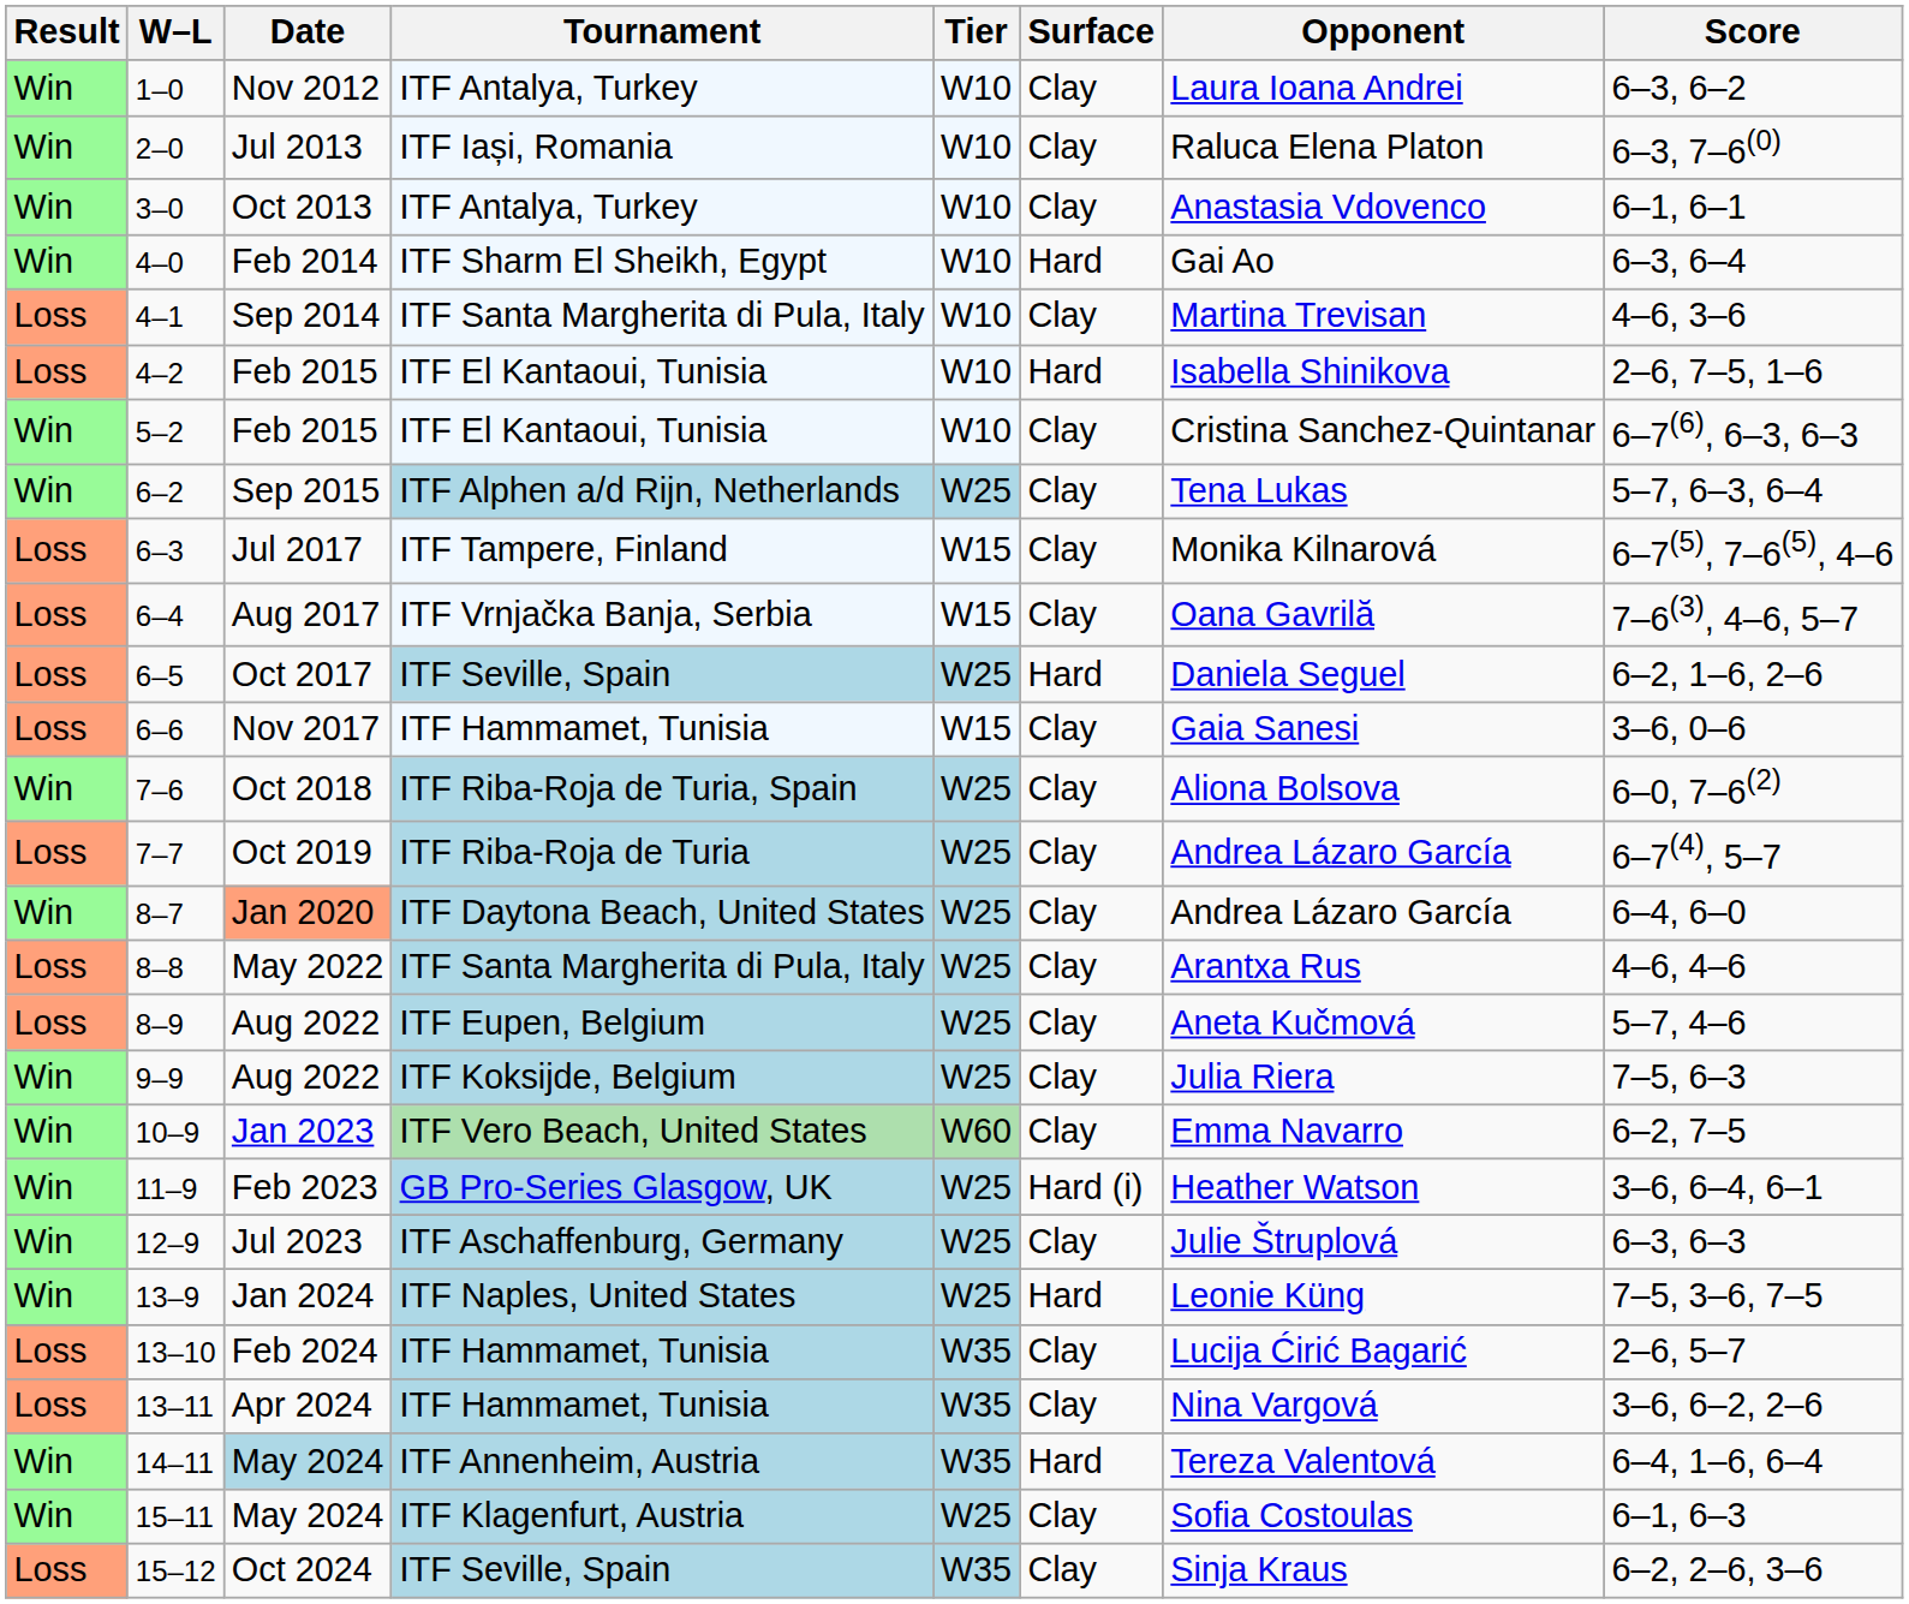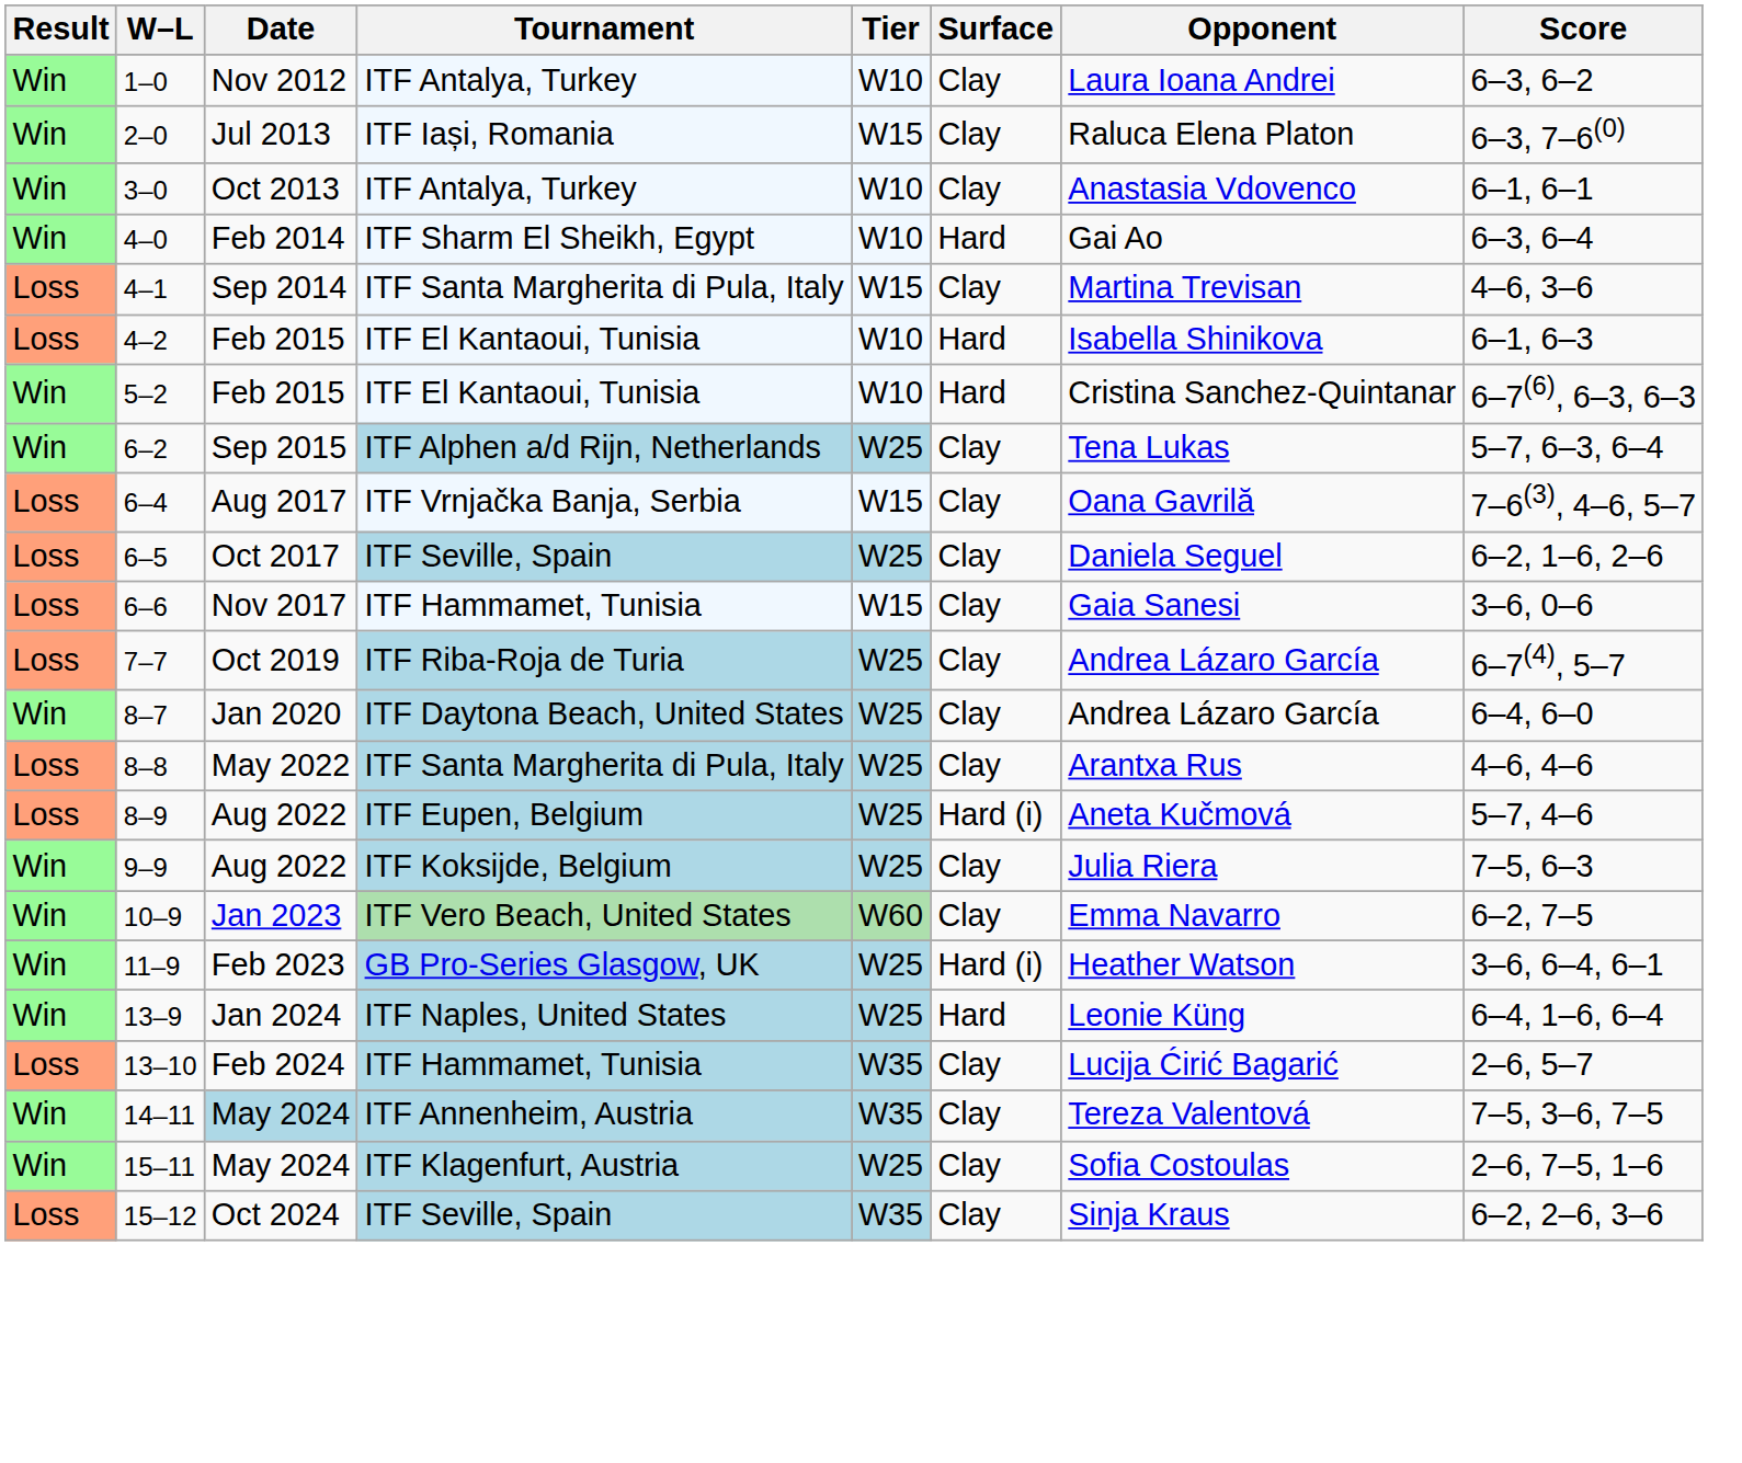2–0 | Tier: W10 -> W15
4–1 | Tier: W10 -> W15
4–2 | Score: 2–6, 7–5, 1–6 -> 6–1, 6–3
5–2 | Surface: Clay -> Hard
- row: Loss | 6–3 | Jul 2017 | ITF Tampere, Finland | W15 | Clay | Monika Kilnarová | 6–7(5), 7–6(5), 4–6
6–5 | Surface: Hard -> Clay
- row: Win | 7–6 | Oct 2018 | ITF Riba-Roja de Turia, Spain | W25 | Clay | Aliona Bolsova | 6–0, 7–6(2)
8–7 | Date: lightsalmon background -> no background
8–9 | Surface: Clay -> Hard (i)
- row: Win | 12–9 | Jul 2023 | ITF Aschaffenburg, Germany | W25 | Clay | Julie Štruplová | 6–3, 6–3
13–9 | Score: 7–5, 3–6, 7–5 -> 6–4, 1–6, 6–4
- row: Loss | 13–11 | Apr 2024 | ITF Hammamet, Tunisia | W35 | Clay | Nina Vargová | 3–6, 6–2, 2–6
14–11 | Surface: Hard -> Clay
14–11 | Score: 6–4, 1–6, 6–4 -> 7–5, 3–6, 7–5
15–11 | Score: 6–1, 6–3 -> 2–6, 7–5, 1–6
